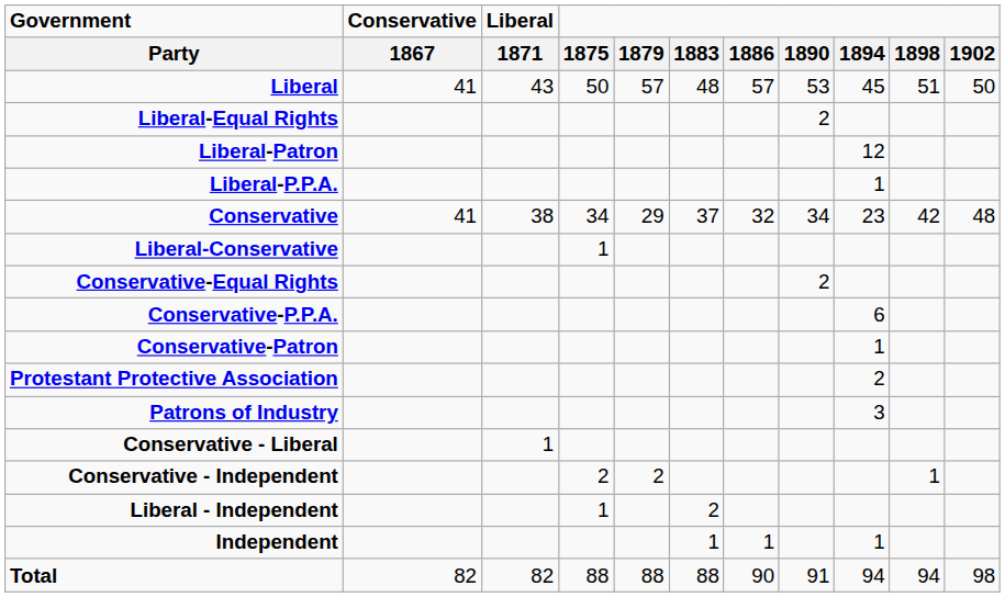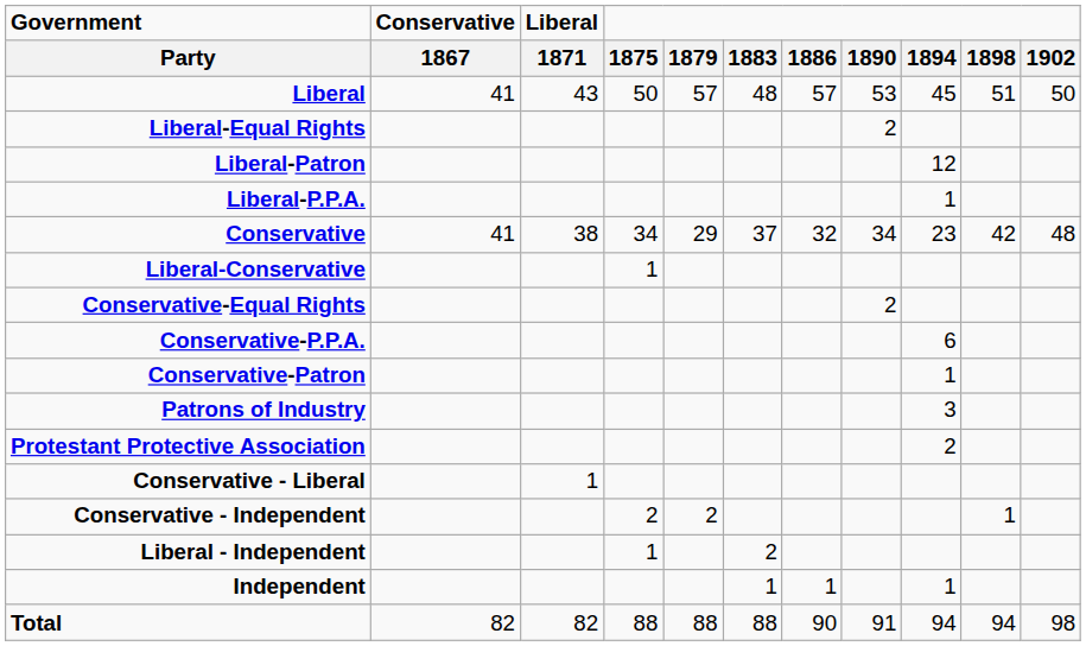rows swapped: Patrons of Industry <-> Protestant Protective Association
